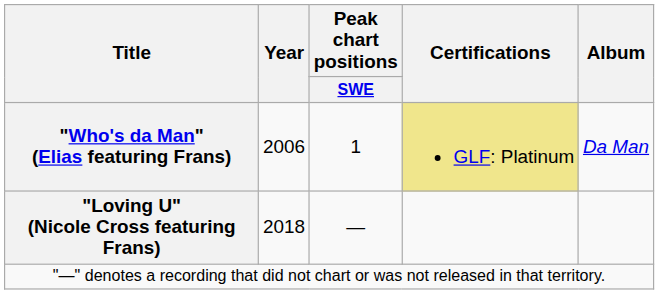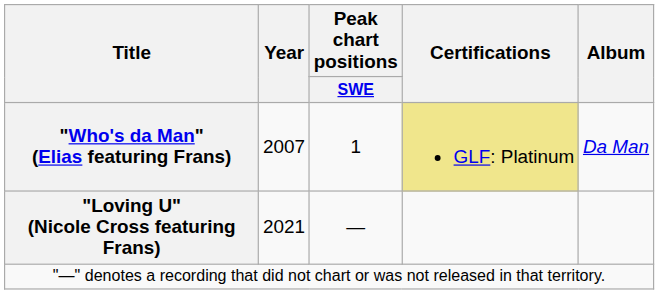"Who's da Man" (Elias featuring Frans) | Year: 2006 -> 2007
"Loving U" (Nicole Cross featuring Frans) | Year: 2018 -> 2021
